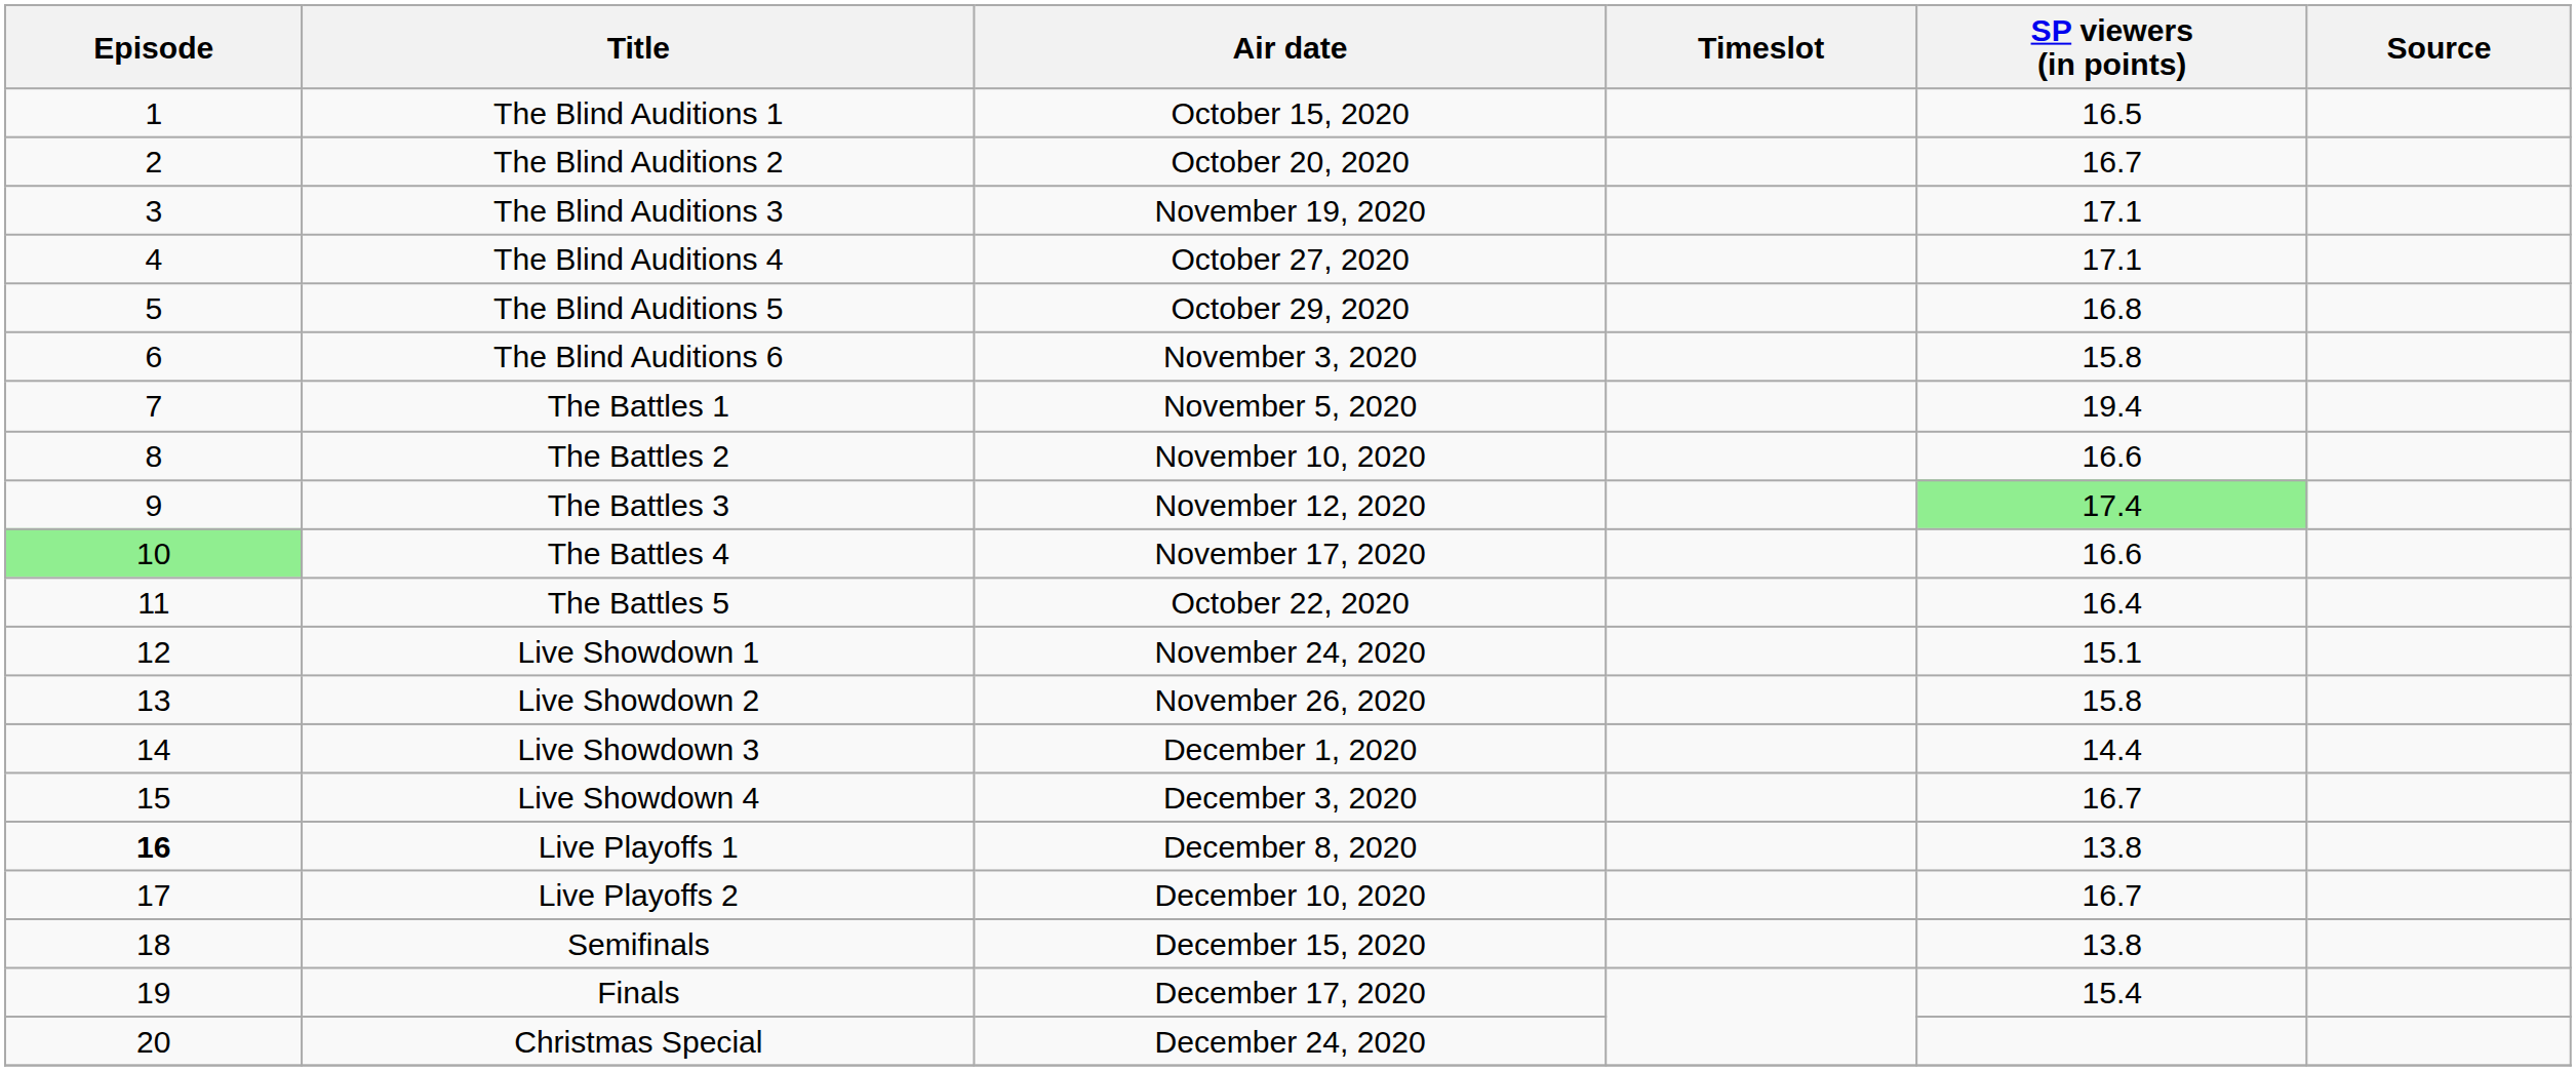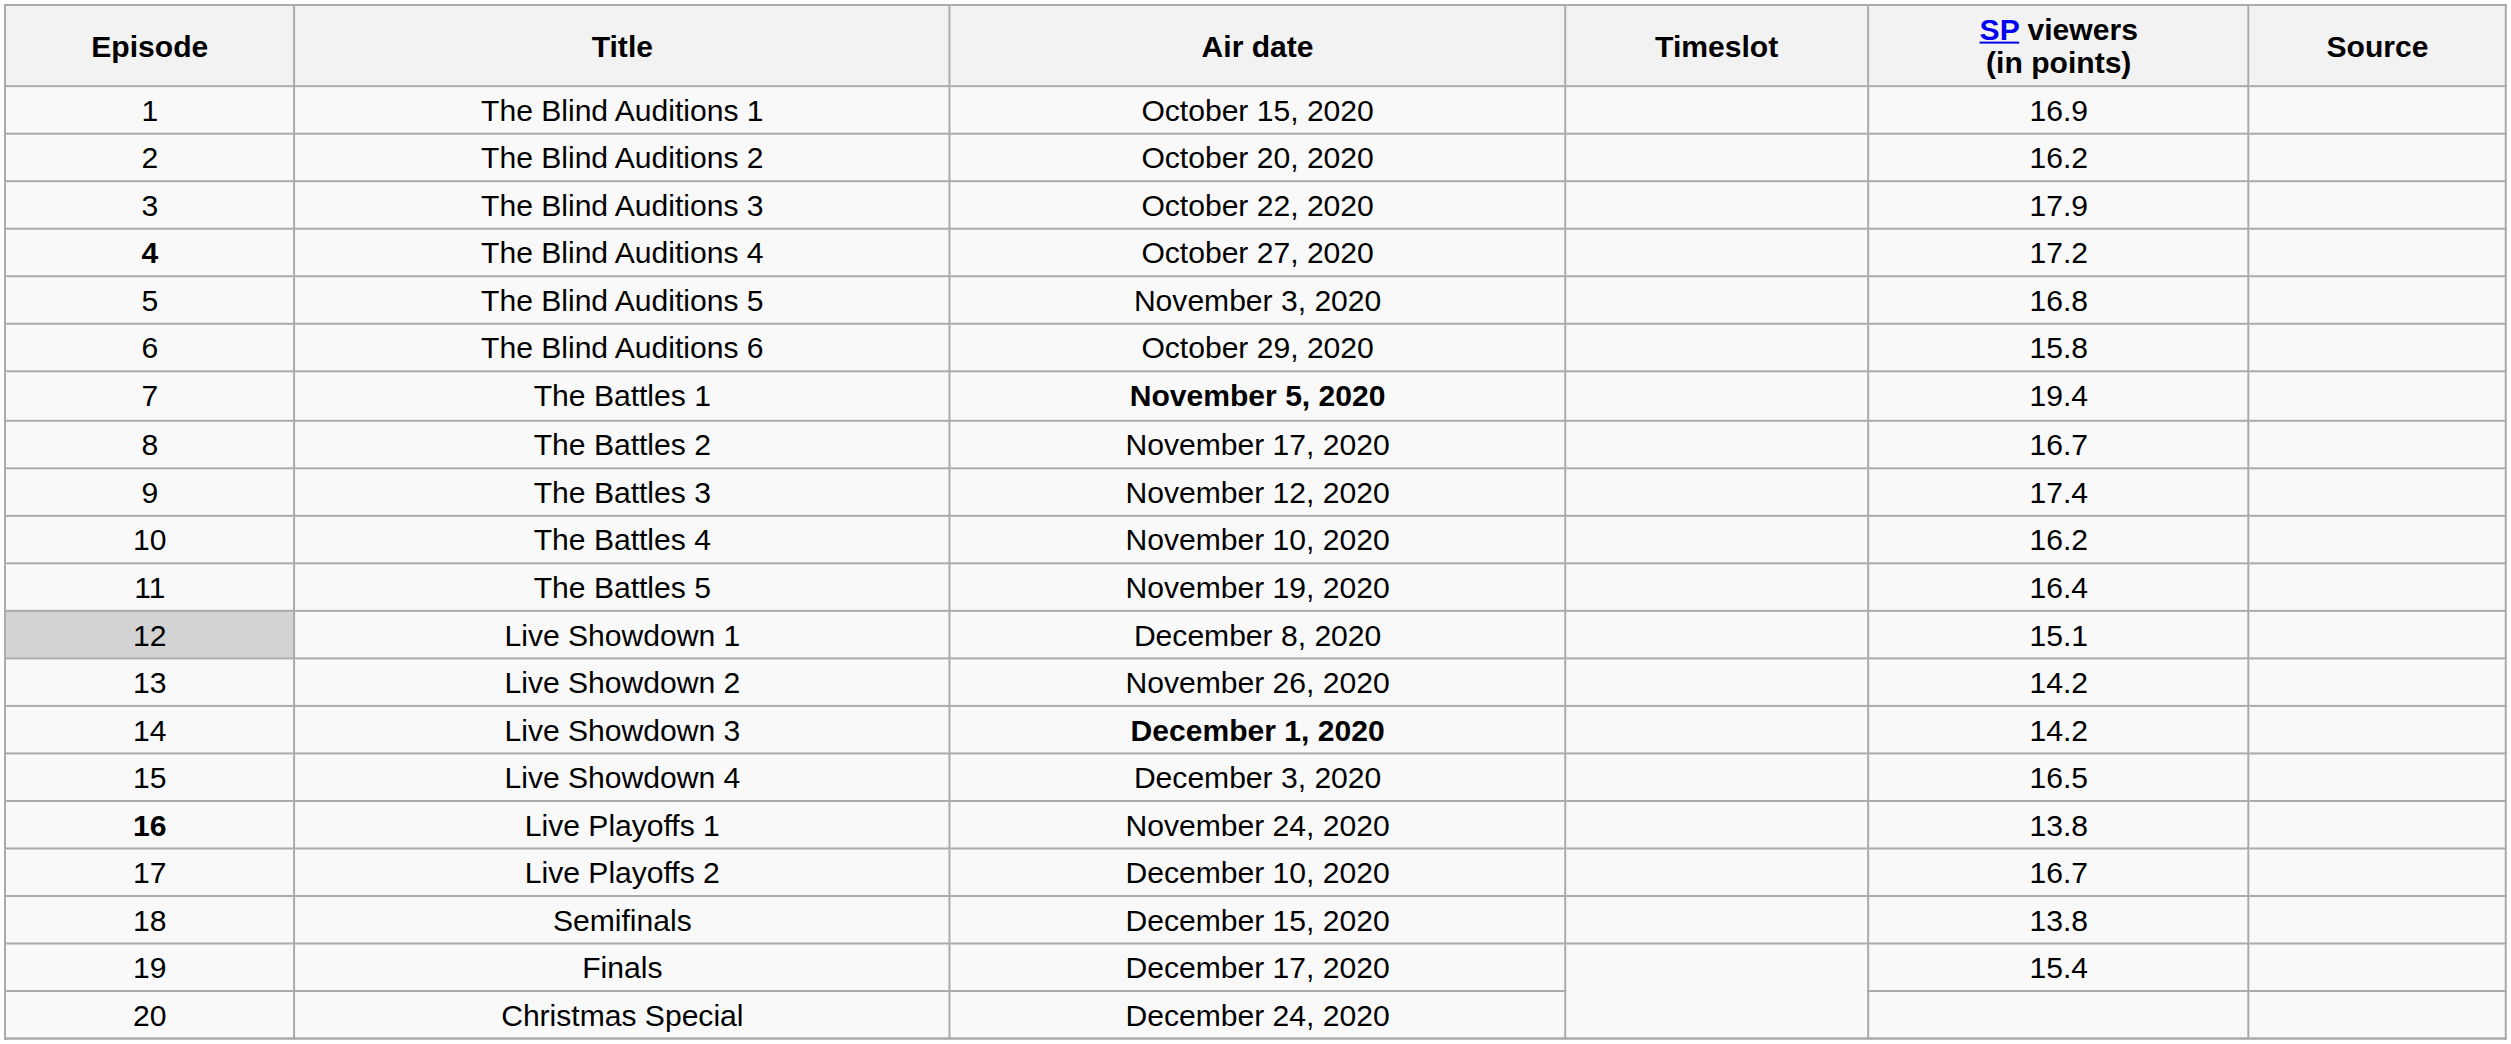The Blind Auditions 1 | SP viewers (in points): 16.5 -> 16.9
The Blind Auditions 2 | SP viewers (in points): 16.7 -> 16.2
The Blind Auditions 3 | Air date: November 19, 2020 -> October 22, 2020
The Blind Auditions 3 | SP viewers (in points): 17.1 -> 17.9
The Blind Auditions 4 | Episode: normal -> bold
The Blind Auditions 4 | SP viewers (in points): 17.1 -> 17.2
The Blind Auditions 5 | Air date: October 29, 2020 -> November 3, 2020
The Blind Auditions 6 | Air date: November 3, 2020 -> October 29, 2020
The Battles 1 | Air date: normal -> bold
The Battles 2 | Air date: November 10, 2020 -> November 17, 2020
The Battles 2 | SP viewers (in points): 16.6 -> 16.7
The Battles 3 | SP viewers (in points): lightgreen background -> no background
The Battles 4 | Episode: lightgreen background -> no background
The Battles 4 | Air date: November 17, 2020 -> November 10, 2020
The Battles 4 | SP viewers (in points): 16.6 -> 16.2
The Battles 5 | Air date: October 22, 2020 -> November 19, 2020
Live Showdown 1 | Episode: no background -> lightgrey background
Live Showdown 1 | Air date: November 24, 2020 -> December 8, 2020
Live Showdown 2 | SP viewers (in points): 15.8 -> 14.2
Live Showdown 3 | Air date: normal -> bold
Live Showdown 3 | SP viewers (in points): 14.4 -> 14.2
Live Showdown 4 | SP viewers (in points): 16.7 -> 16.5
Live Playoffs 1 | Air date: December 8, 2020 -> November 24, 2020
